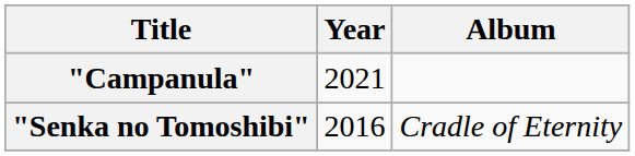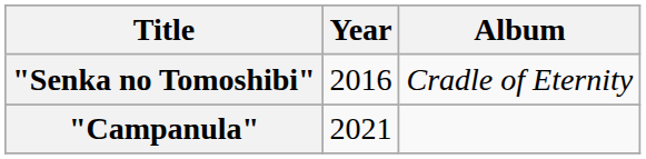rows swapped: "Senka no Tomoshibi" <-> "Campanula"
